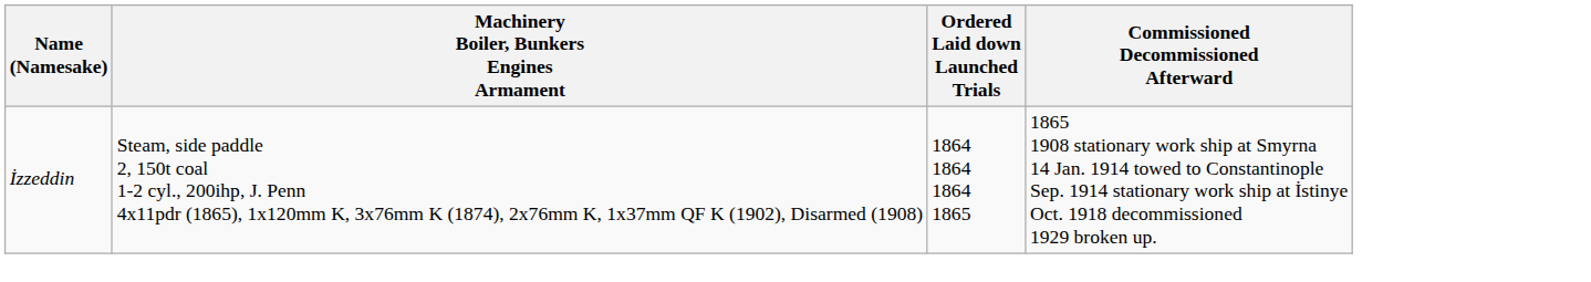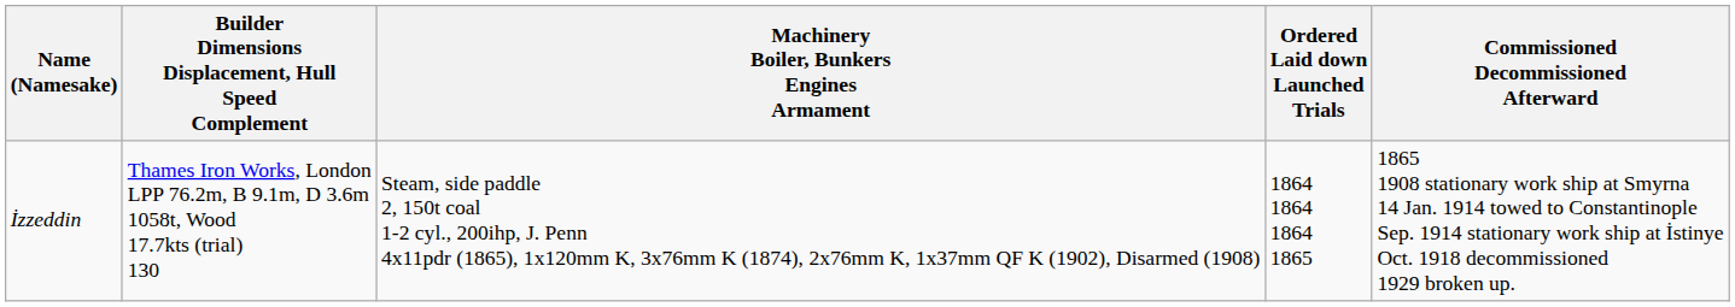+ column: Builder Dimensions Displacement, Hull Speed Complement | Thames Iron Works, London LPP 76.2m, B 9.1m, D 3.6m 1058t, Wood 17.7kts (trial) 130
